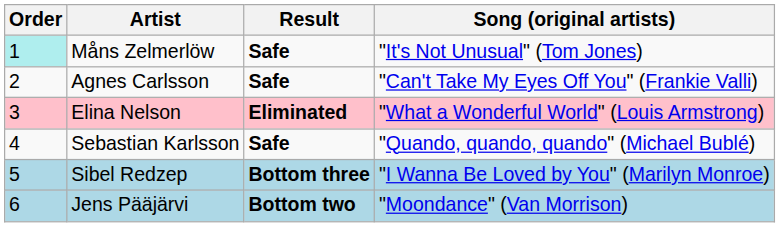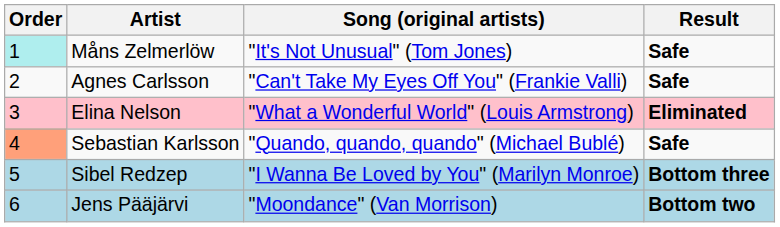columns swapped: Song (original artists) <-> Result
Sebastian Karlsson | Order: no background -> lightsalmon background
